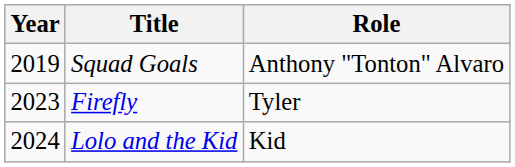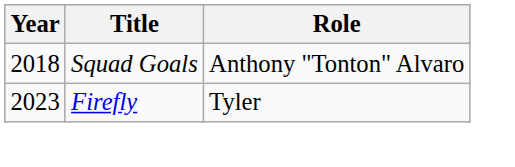Squad Goals | Year: 2019 -> 2018
- row: 2024 | Lolo and the Kid | Kid
